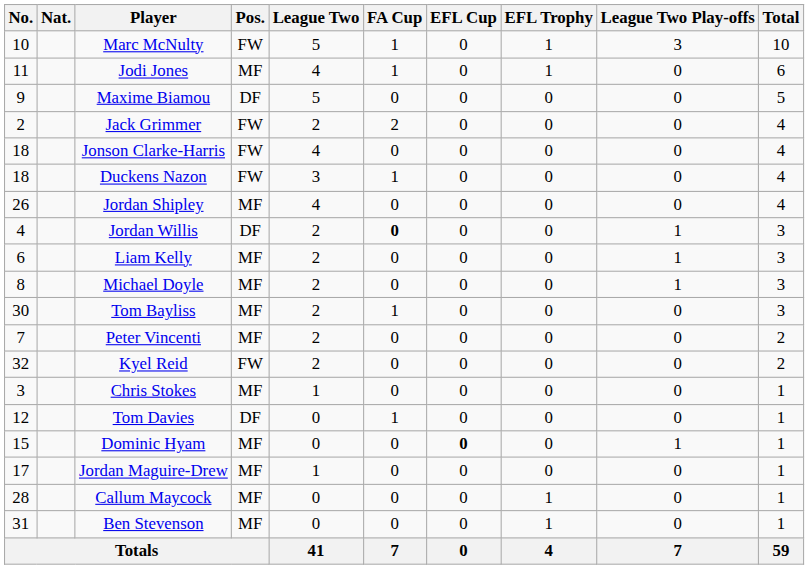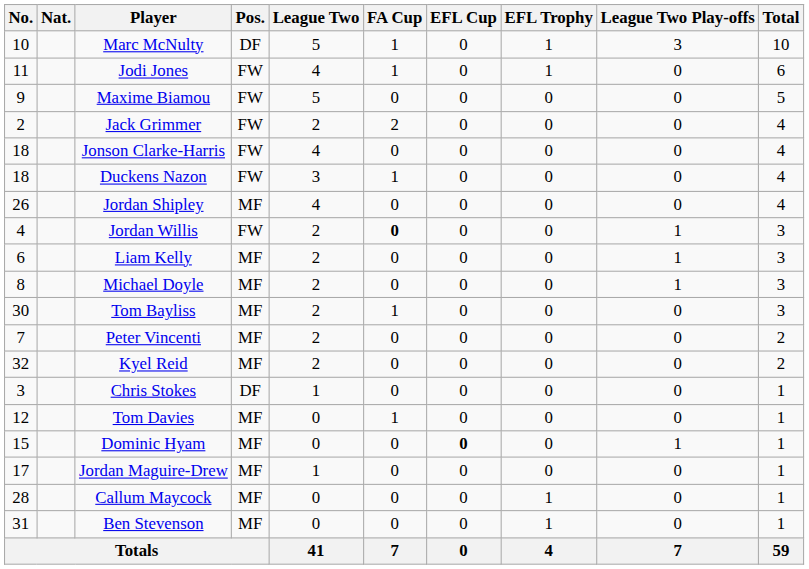Marc McNulty | Pos.: FW -> DF
Jodi Jones | Pos.: MF -> FW
Maxime Biamou | Pos.: DF -> FW
Jordan Willis | Pos.: DF -> FW
Kyel Reid | Pos.: FW -> MF
Chris Stokes | Pos.: MF -> DF
Tom Davies | Pos.: DF -> MF
